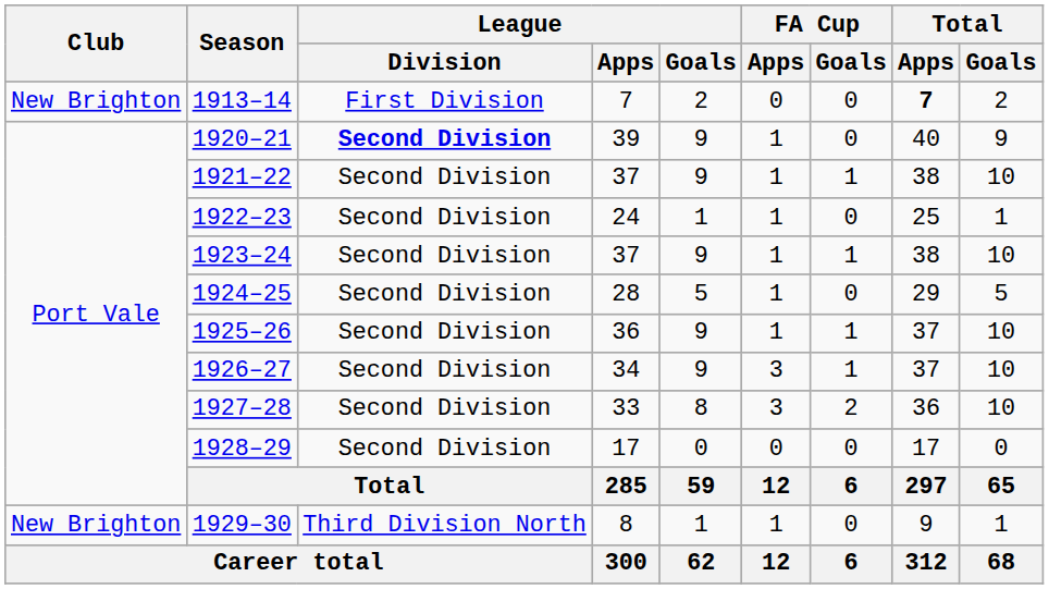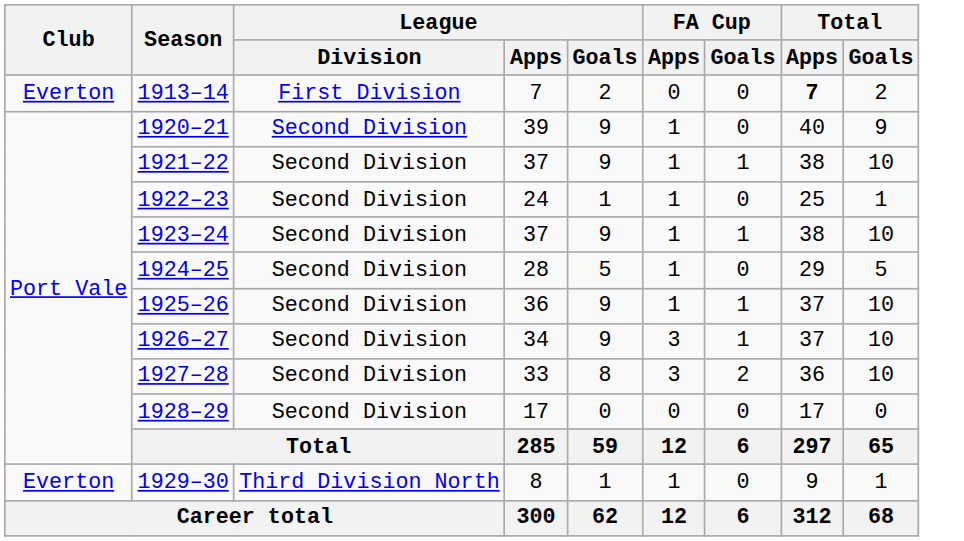1913–14 | Club: New Brighton -> Everton
1920–21 | League / Division: bold -> normal
1929–30 | Club: New Brighton -> Everton
